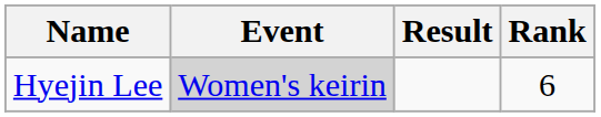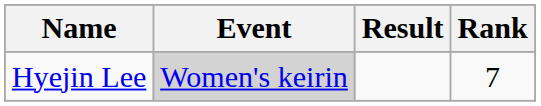Hyejin Lee | Rank: 6 -> 7
